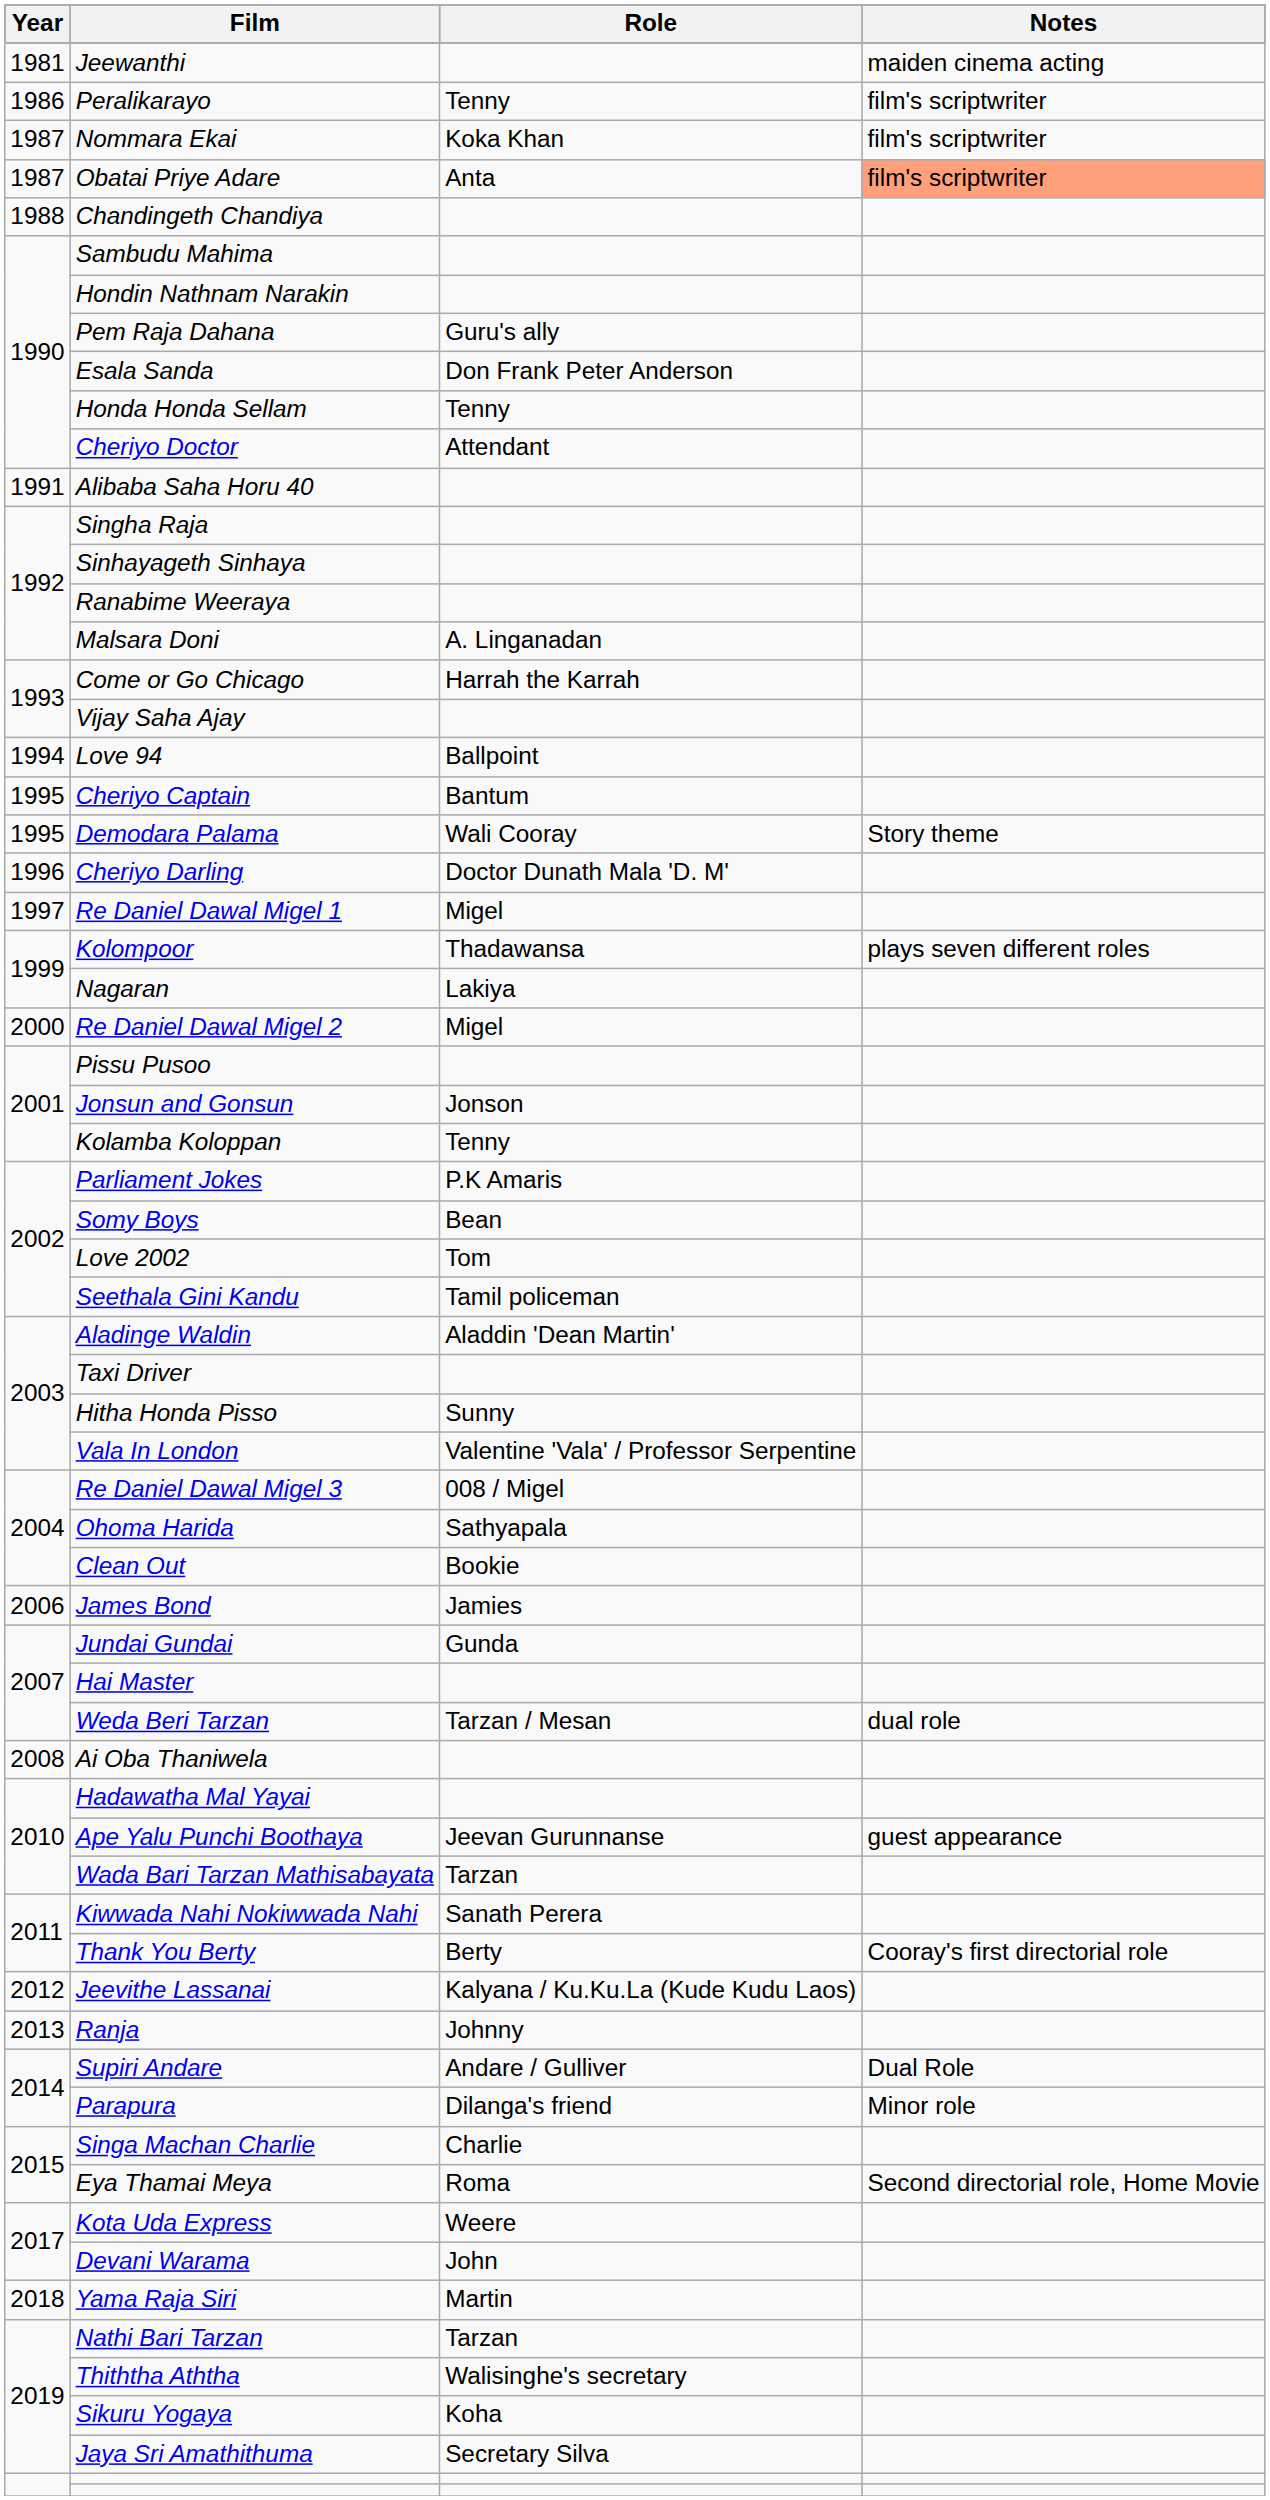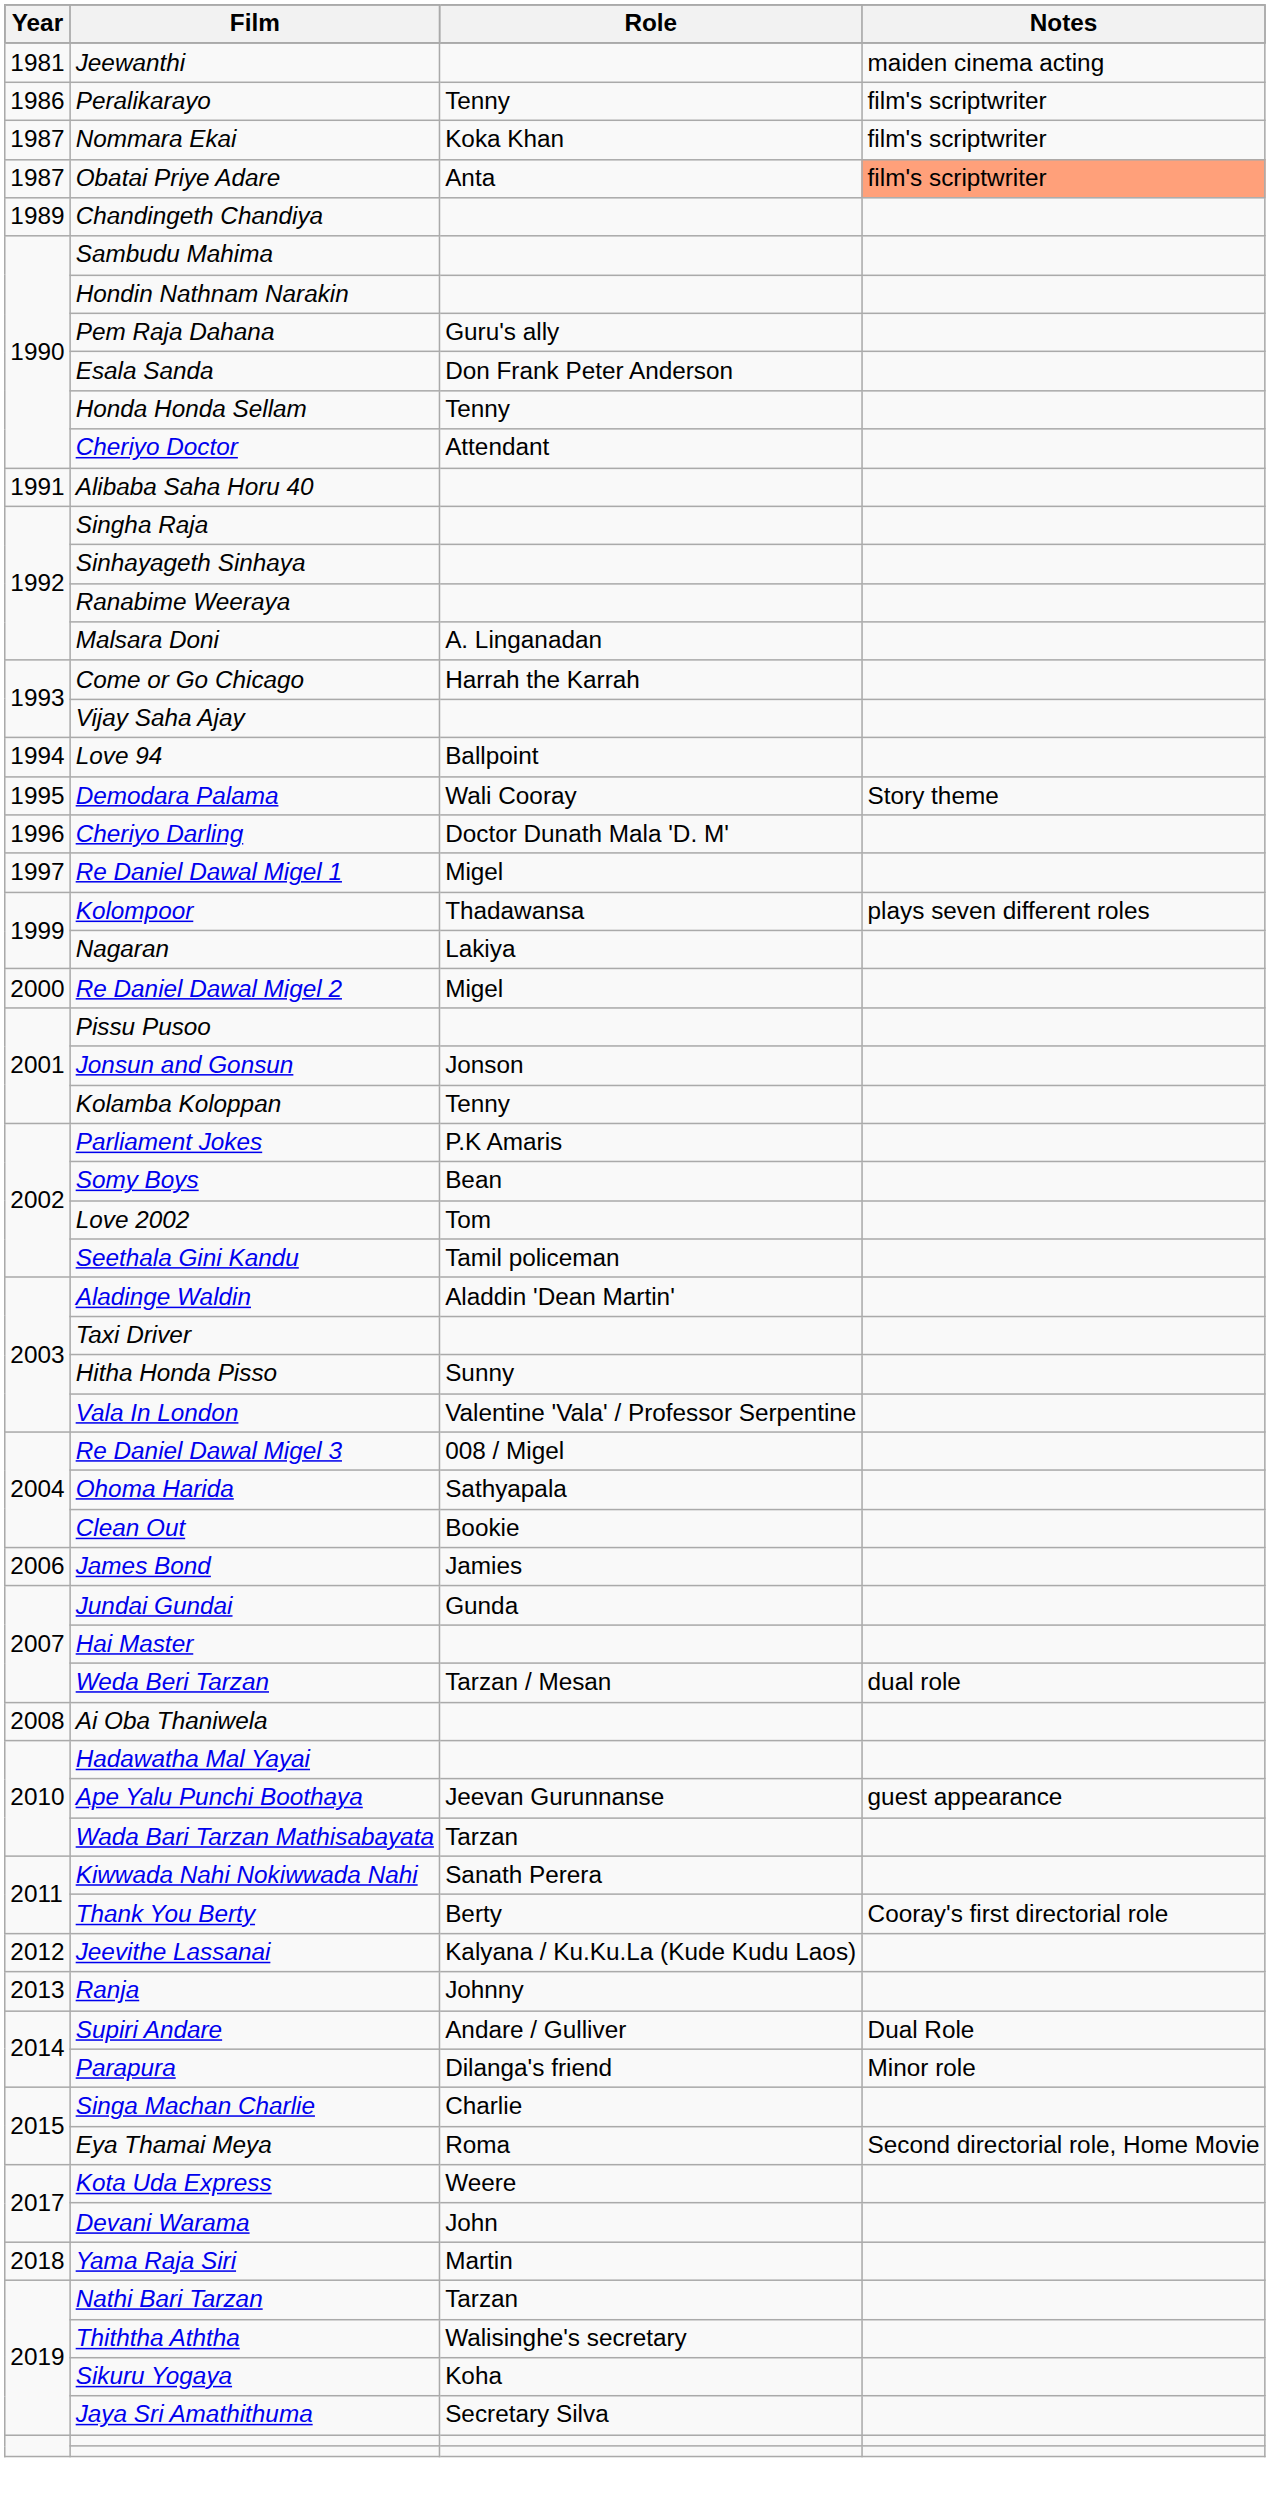Chandingeth Chandiya | Year: 1988 -> 1989
- row: 1995 | Cheriyo Captain | Bantum
